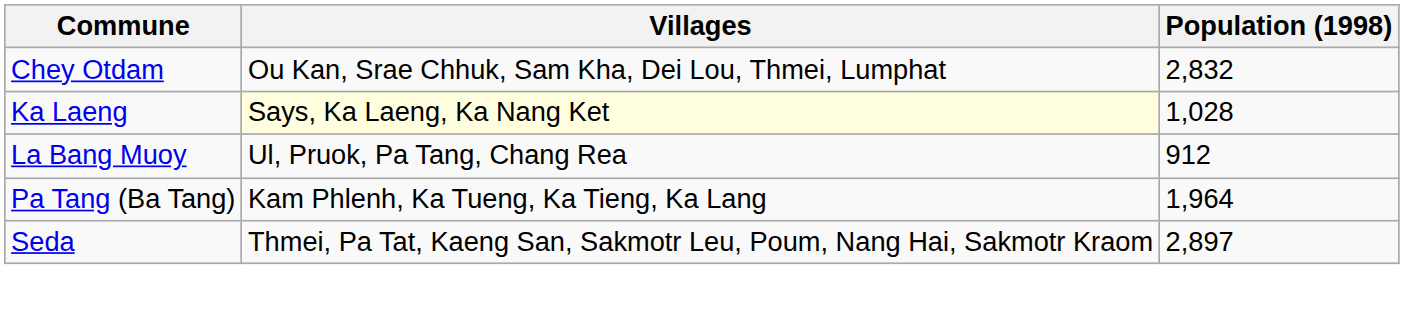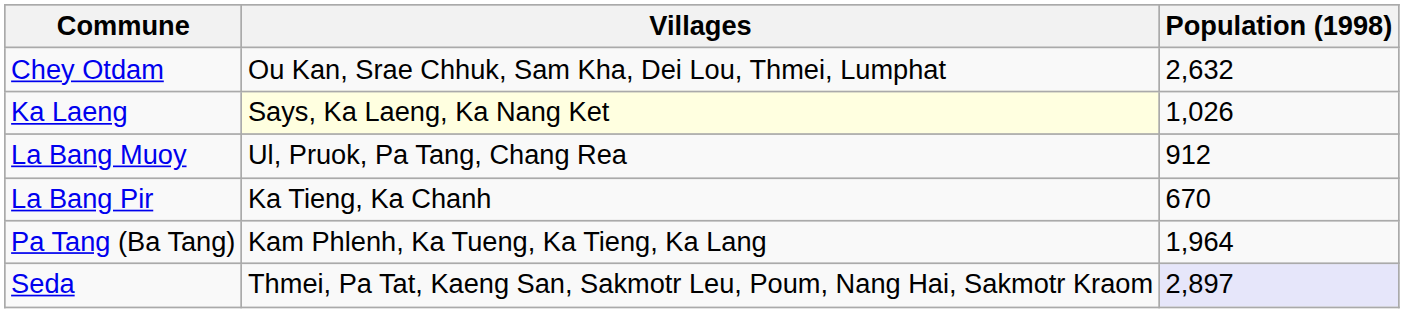Chey Otdam | Population (1998): 2,832 -> 2,632
Ka Laeng | Population (1998): 1,028 -> 1,026
+ row: La Bang Pir | Ka Tieng, Ka Chanh | 670
Seda | Population (1998): no background -> lavender background
